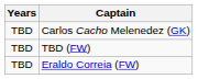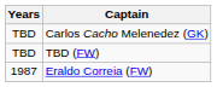Eraldo Correia (FW) | Years: TBD -> 1987
